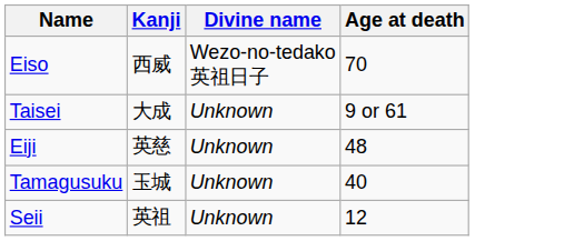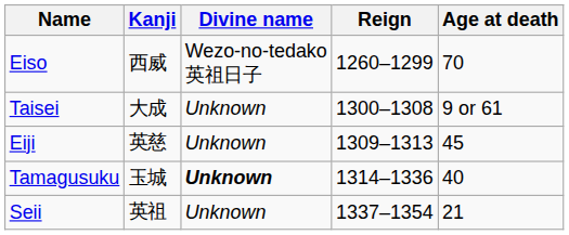+ column: Reign | 1260–1299 | 1300–1308 | 1309–1313 | 1314–1336 | 1337–1354
Eiji | Age at death: 48 -> 45
Tamagusuku | Divine name: normal -> bold
Seii | Age at death: 12 -> 21
